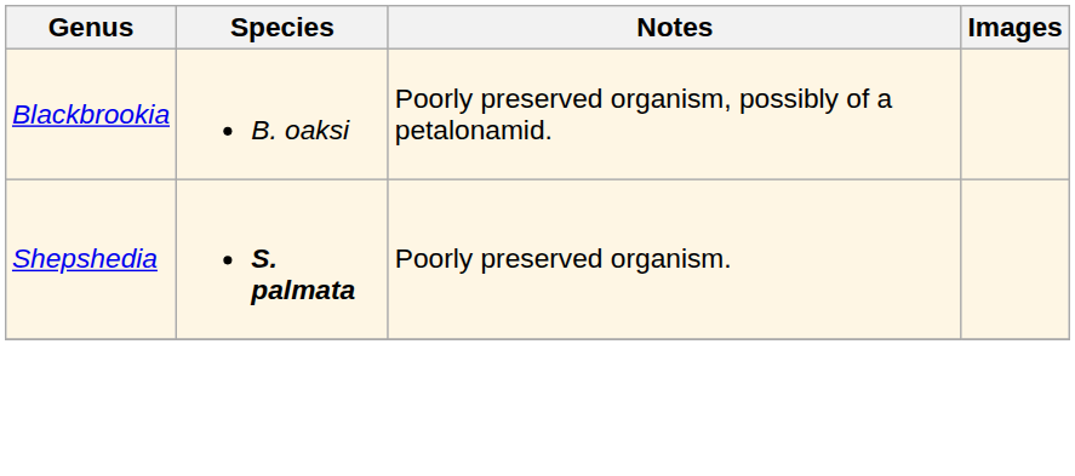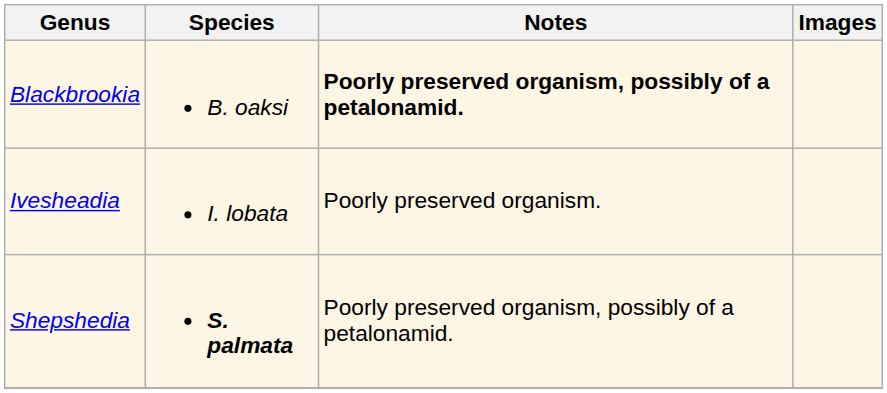Blackbrookia | Notes: normal -> bold
+ row: Ivesheadia | I. lobata | Poorly preserved organism.
Shepshedia | Notes: Poorly preserved organism. -> Poorly preserved organism, possibly of a petalonamid.
